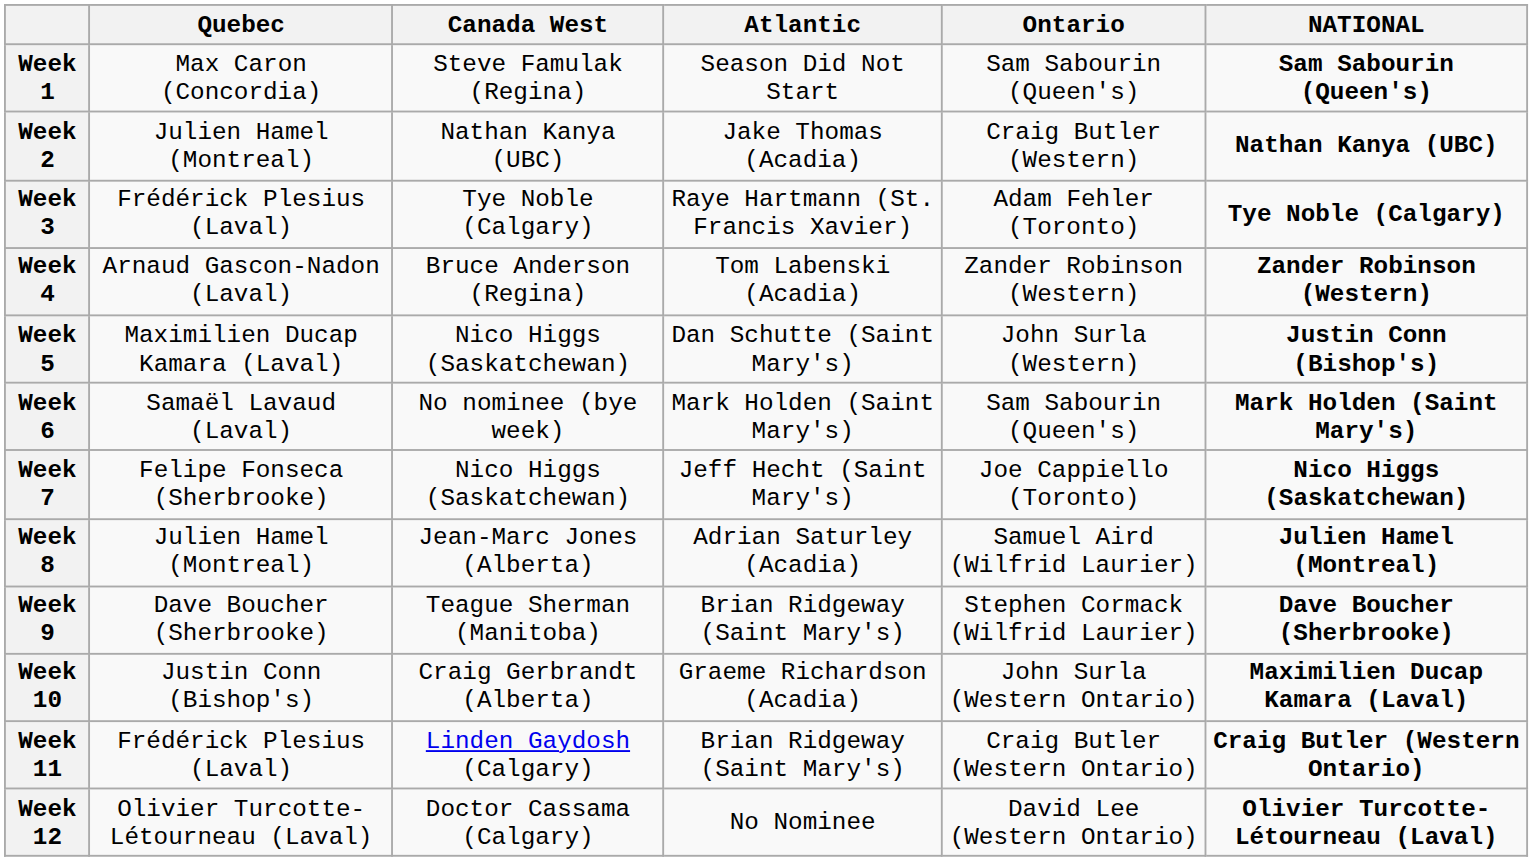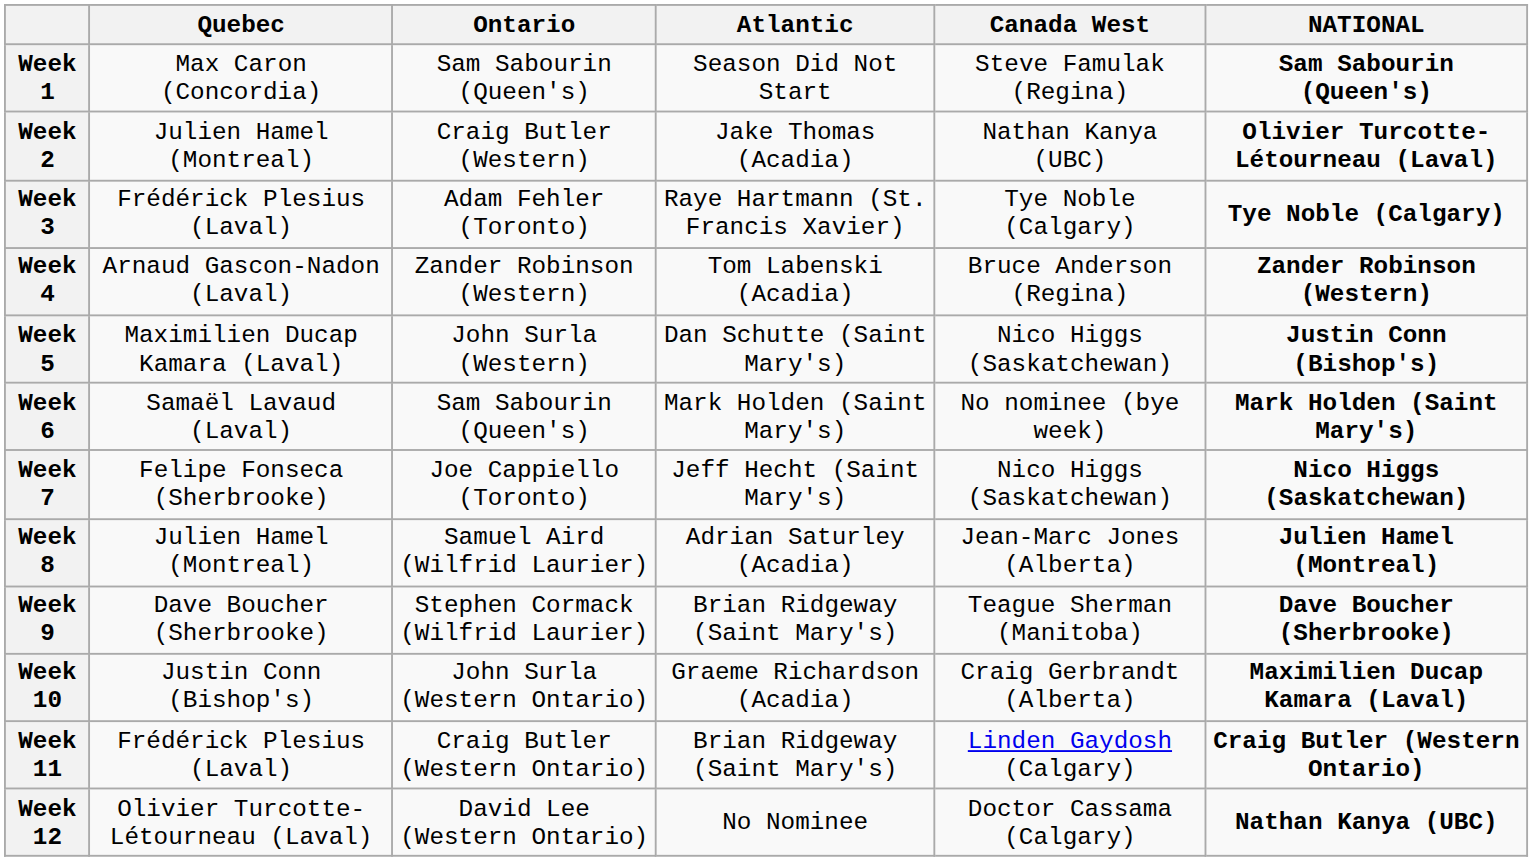columns swapped: Ontario <-> Canada West
Week 2 | NATIONAL: Nathan Kanya (UBC) -> Olivier Turcotte-Létourneau (Laval)
Week 12 | NATIONAL: Olivier Turcotte-Létourneau (Laval) -> Nathan Kanya (UBC)
